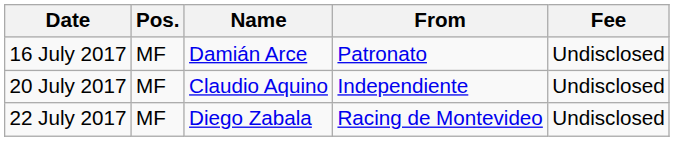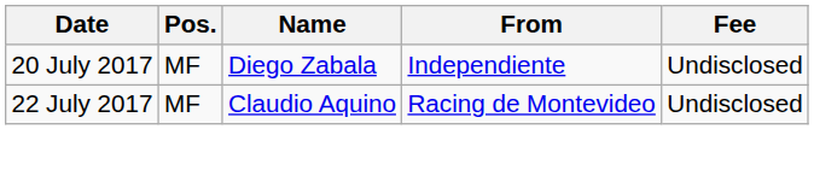- row: 16 July 2017 | MF | Damián Arce | Patronato | Undisclosed
20 July 2017 | Name: Claudio Aquino -> Diego Zabala
22 July 2017 | Name: Diego Zabala -> Claudio Aquino
